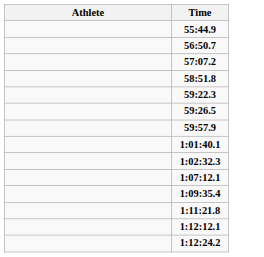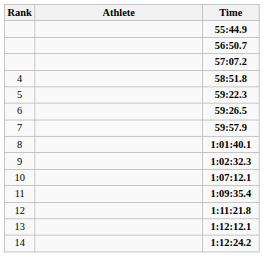+ column: Rank | 4 | 5 | 6 | 7 | 8 | 9 | 10 | 11 | 12 | 13 | 14
